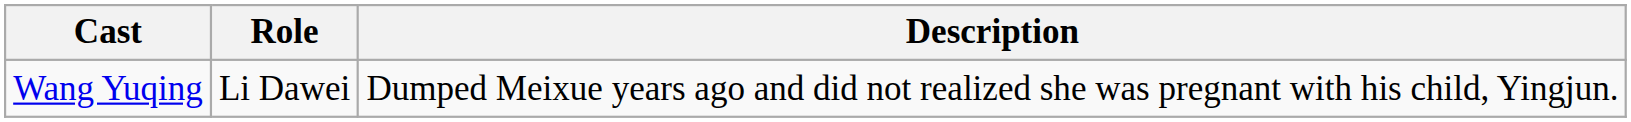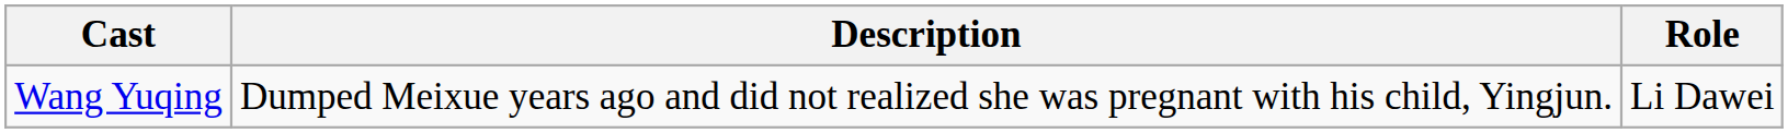columns swapped: Role <-> Description
